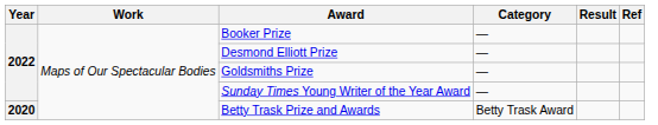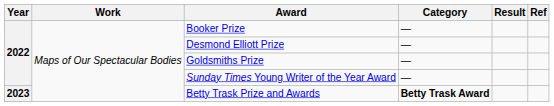Betty Trask Prize and Awards | Year: 2020 -> 2023
Betty Trask Prize and Awards | Category: normal -> bold
